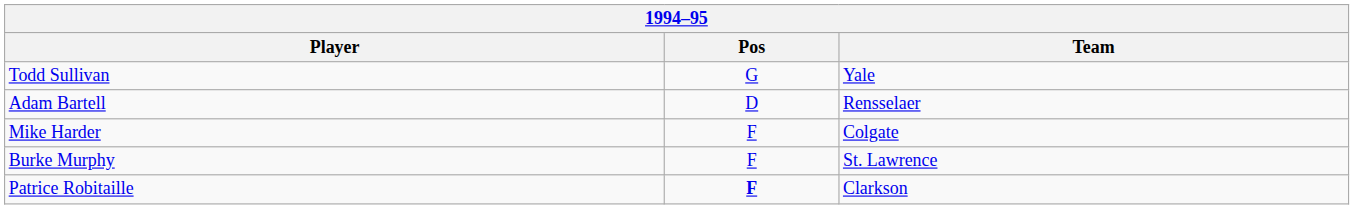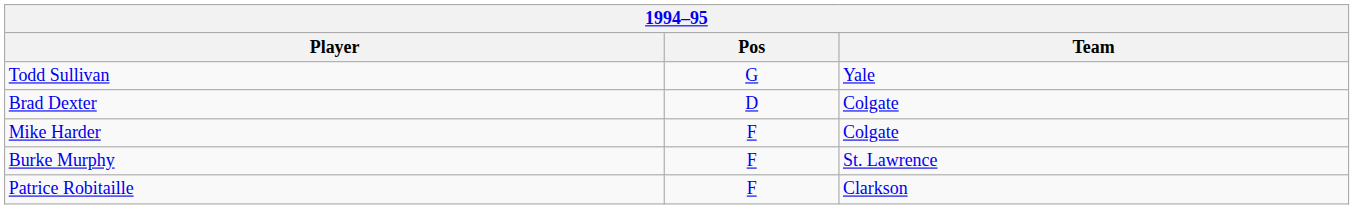- row: Adam Bartell | D | Rensselaer
+ row: Brad Dexter | D | Colgate
Patrice Robitaille | Pos: bold -> normal
